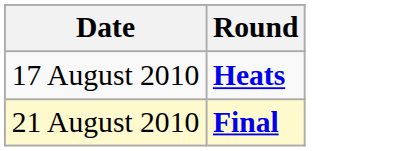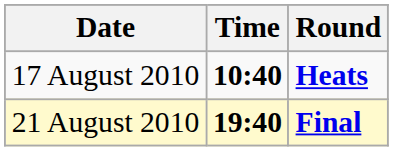+ column: Time | 10:40 | 19:40
